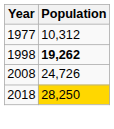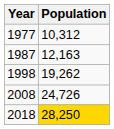+ row: 1987 | 12,163
1998 | Population: bold -> normal
